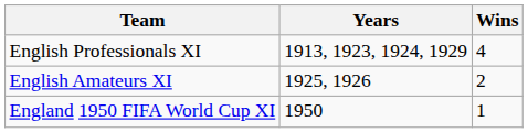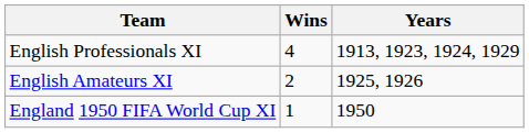columns swapped: Wins <-> Years
